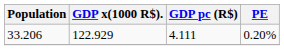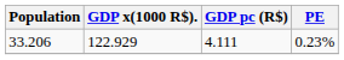33.206 | PE: 0.20% -> 0.23%
